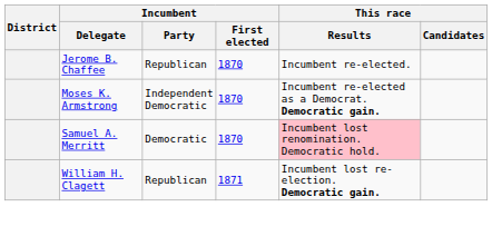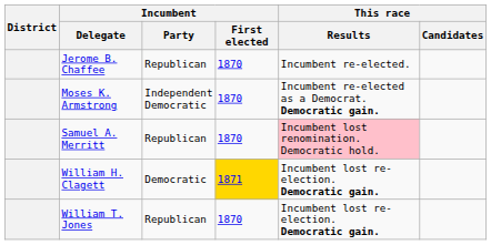Samuel A. Merritt | Incumbent / Party: Democratic -> Republican
William H. Clagett | Incumbent / Party: Republican -> Democratic
William H. Clagett | Incumbent / First elected: no background -> gold background
+ row: William T. Jones | Republican | 1870 | Incumbent lost re-election. Democratic gain.
